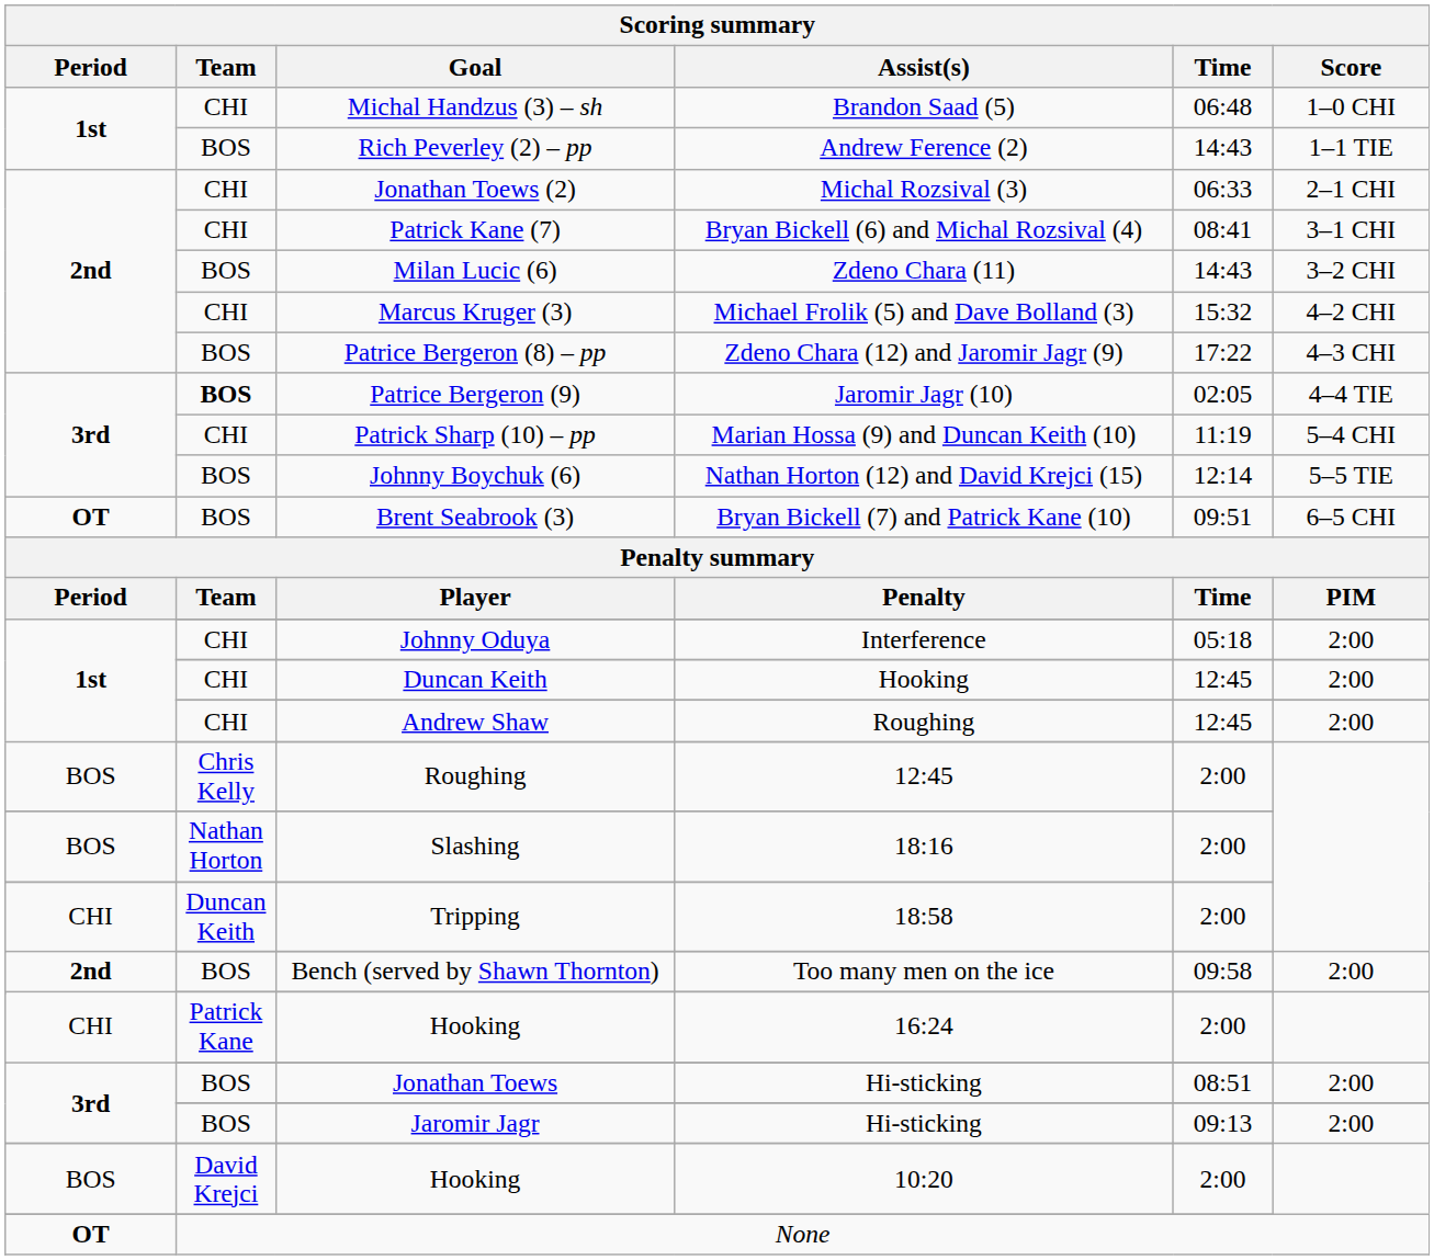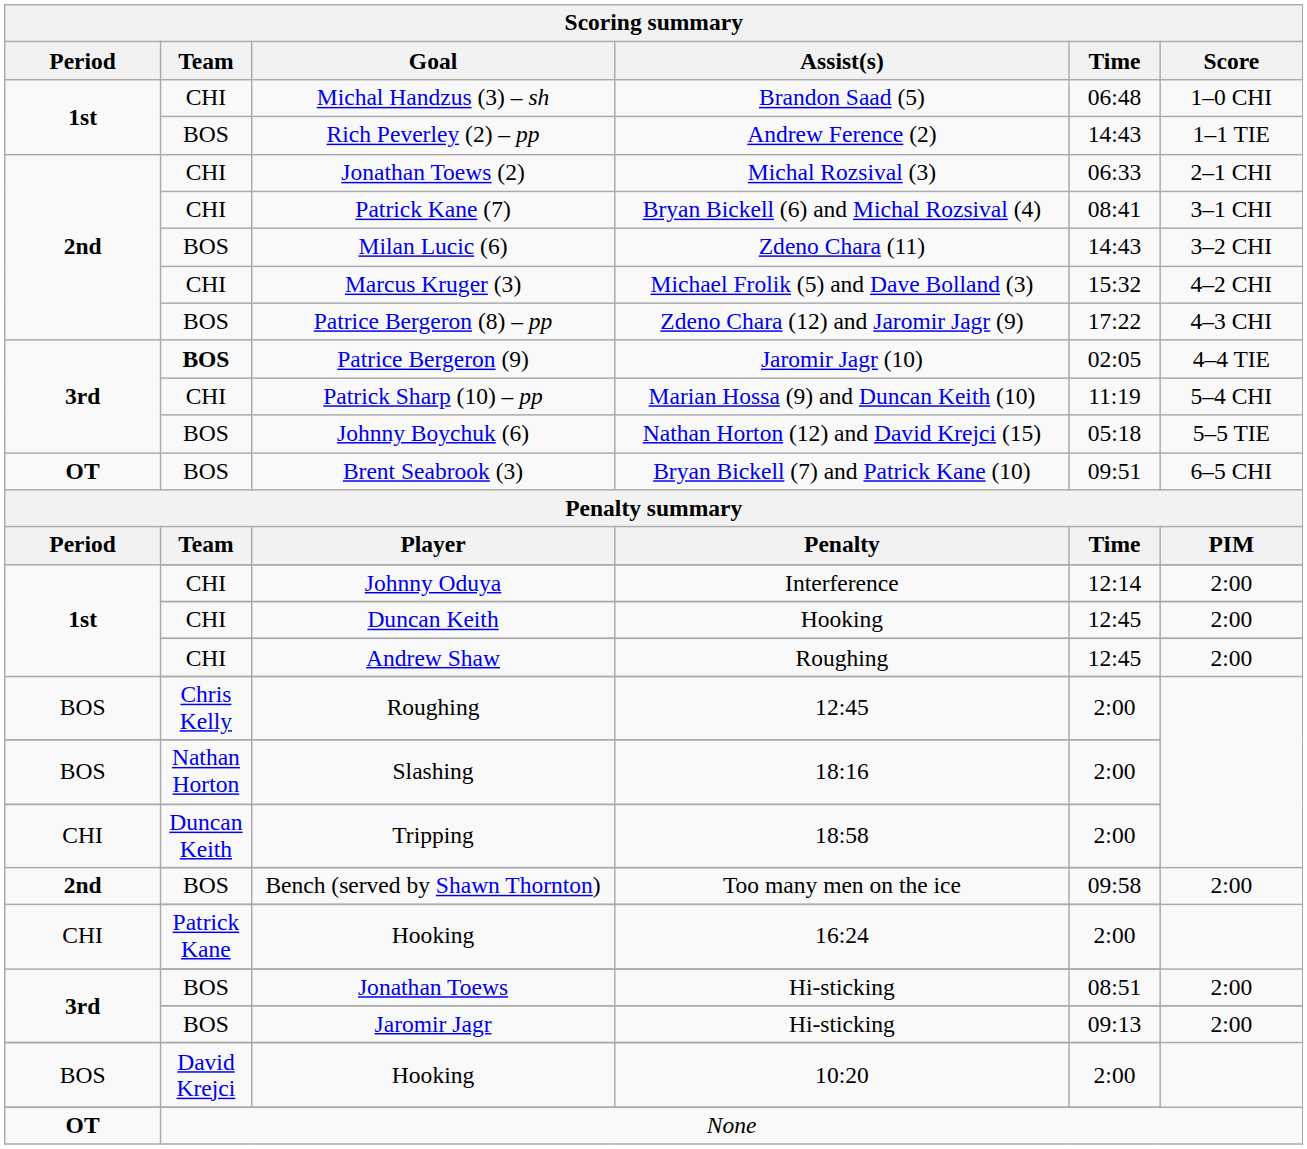Johnny Boychuk (6) | Time: 12:14 -> 05:18
Johnny Oduya | Time: 05:18 -> 12:14
